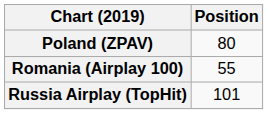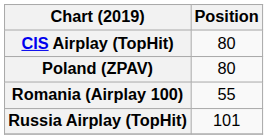+ row: CIS Airplay (TopHit) | 80
